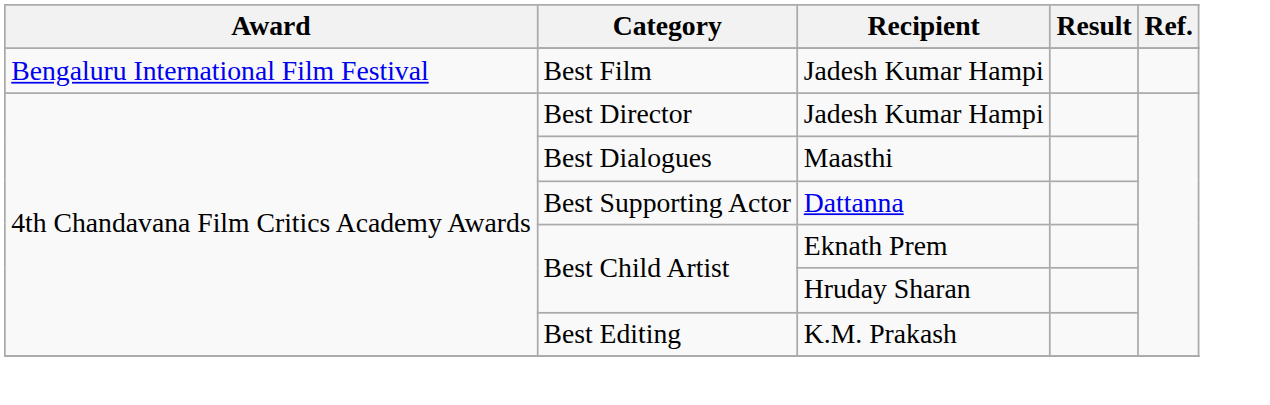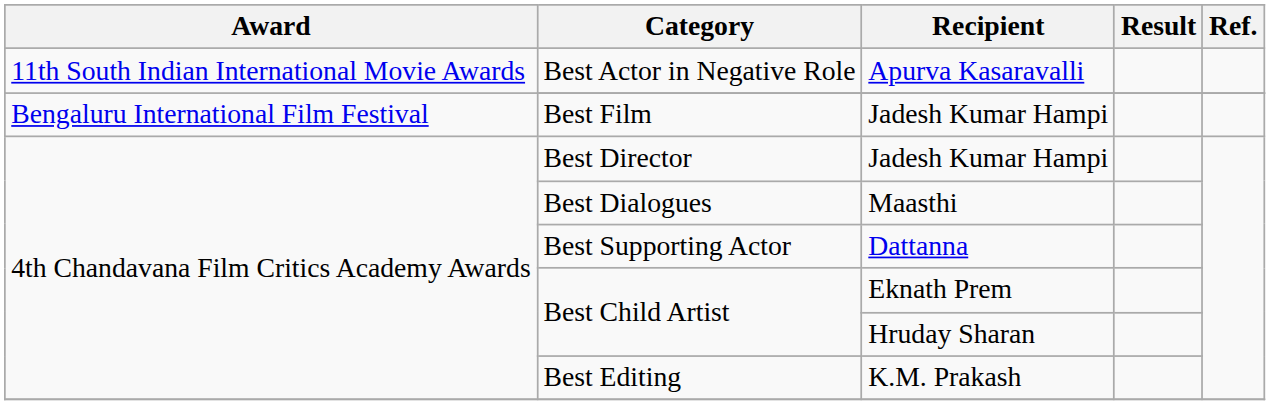+ row: 11th South Indian International Movie Awards | Best Actor in Negative Role | Apurva Kasaravalli
